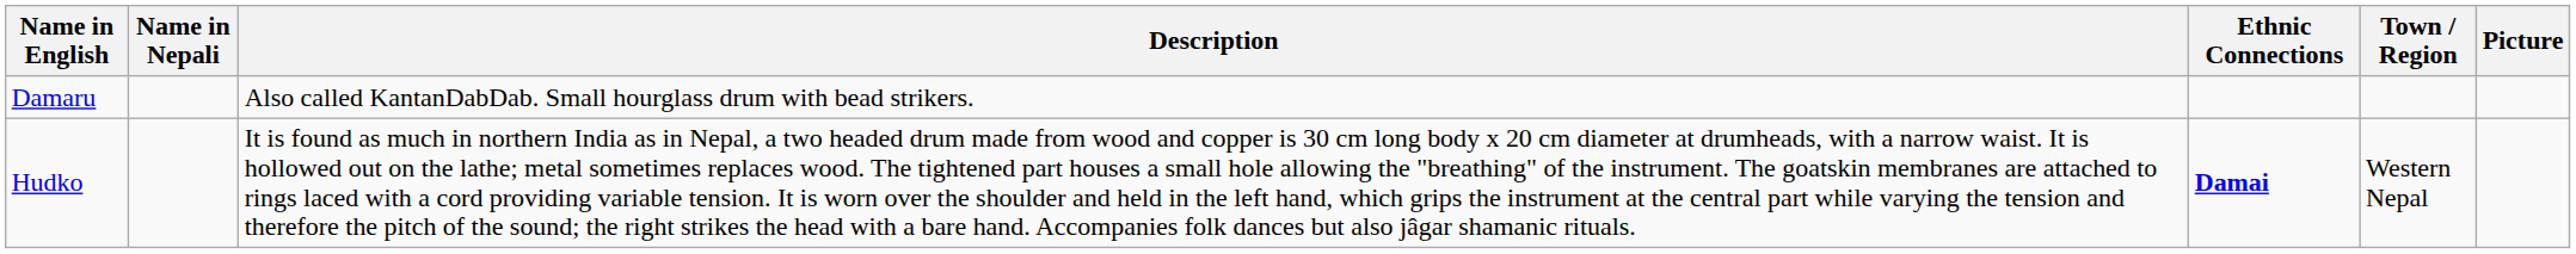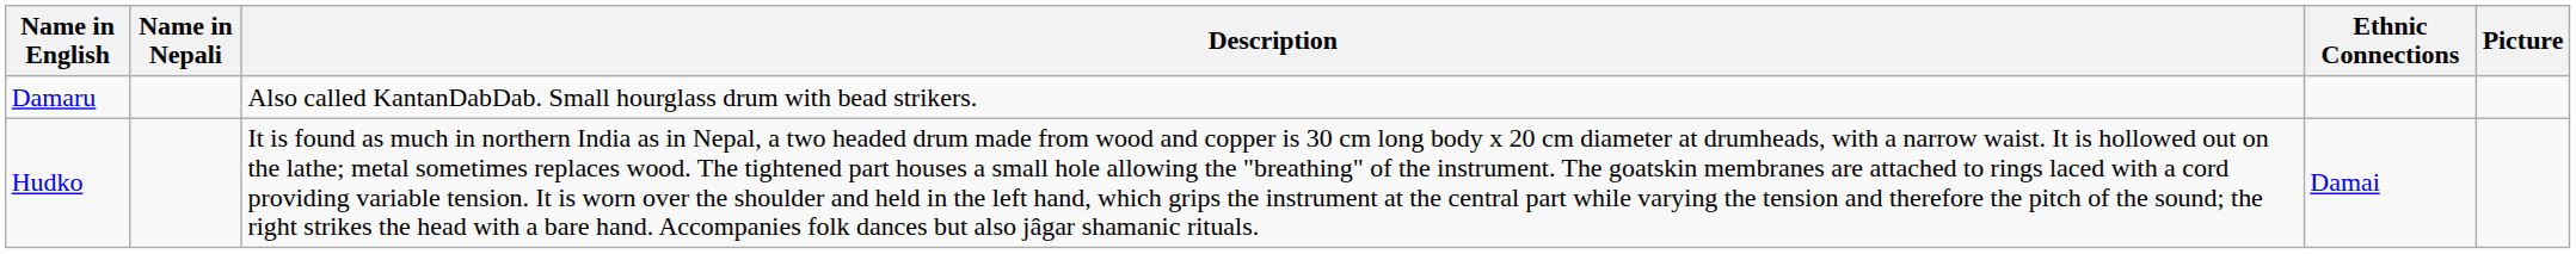- column: Town / Region | Western Nepal
Hudko | Ethnic Connections: bold -> normal
